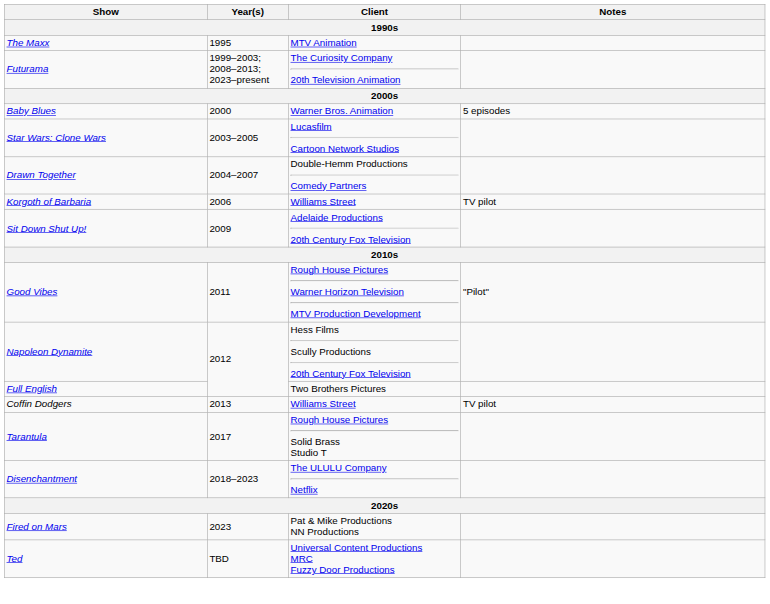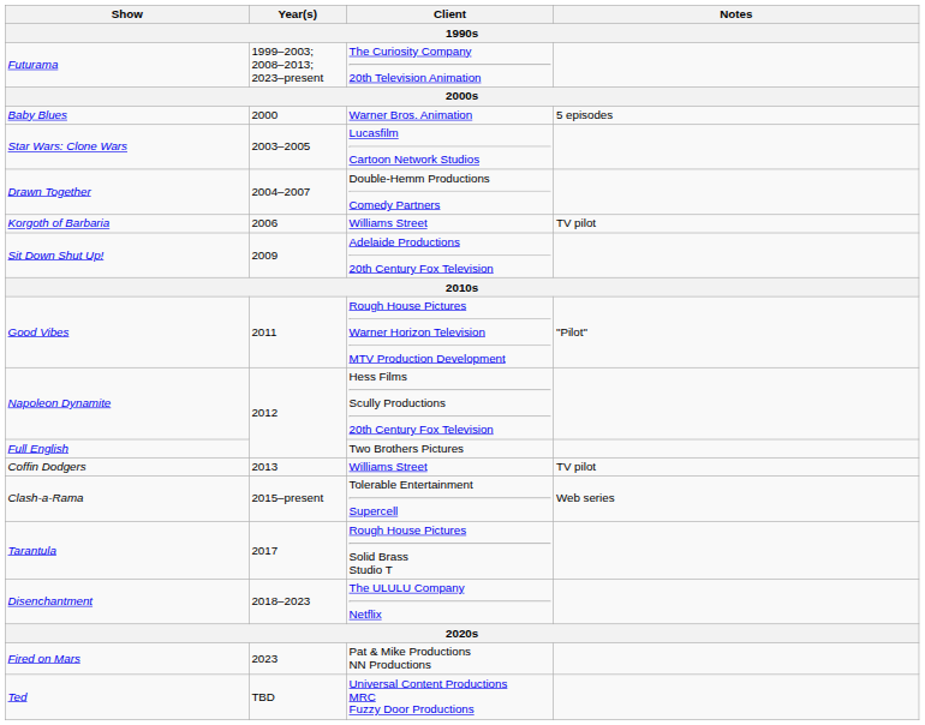- row: The Maxx | 1995 | MTV Animation
+ row: Clash-a-Rama | 2015–present | Tolerable Entertainment Supercell | Web series
